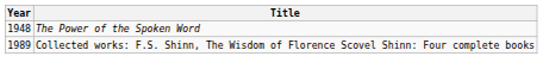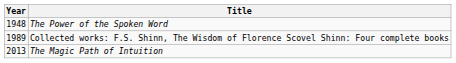+ row: 2013 | The Magic Path of Intuition
